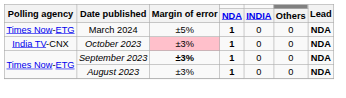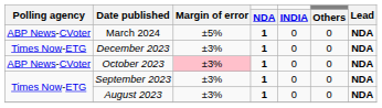March 2024 | Polling agency: Times Now-ETG -> ABP News-CVoter
+ row: Times Now-ETG | December 2023 | ±3% | 1 | 0 | 0 | NDA
October 2023 | Polling agency: India TV-CNX -> ABP News-CVoter
September 2023 | Margin of error: bold -> normal
